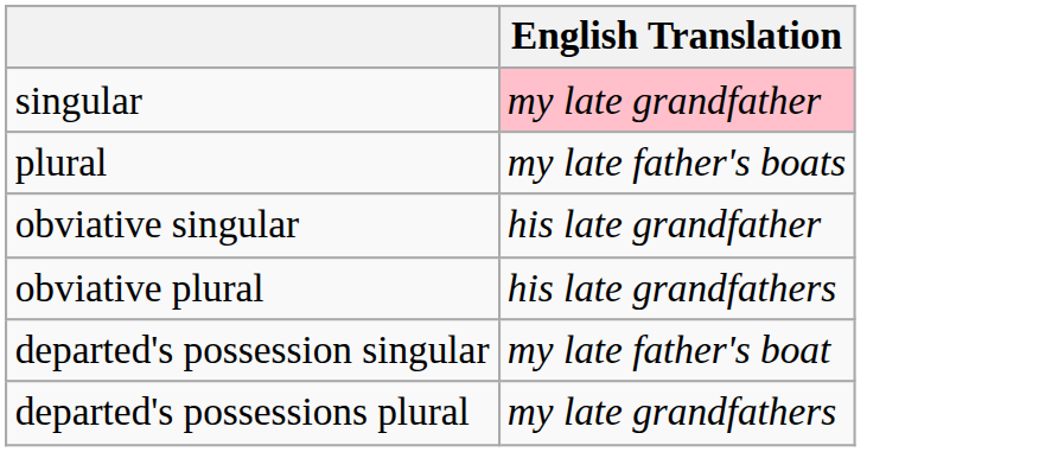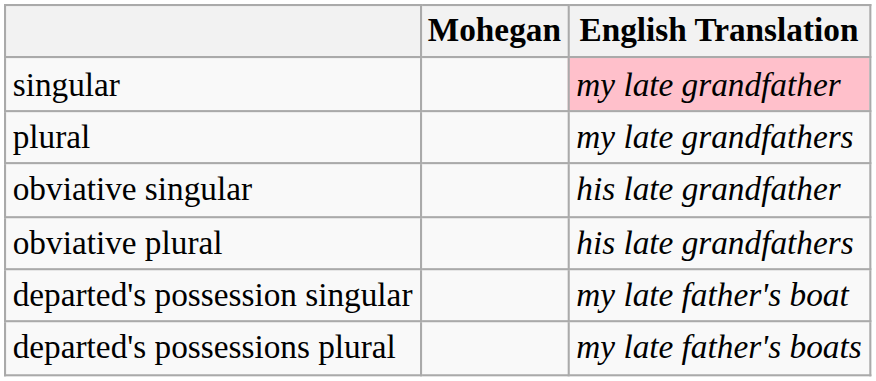+ column: Mohegan
plural | English Translation: my late father's boats -> my late grandfathers
departed's possessions plural | English Translation: my late grandfathers -> my late father's boats
